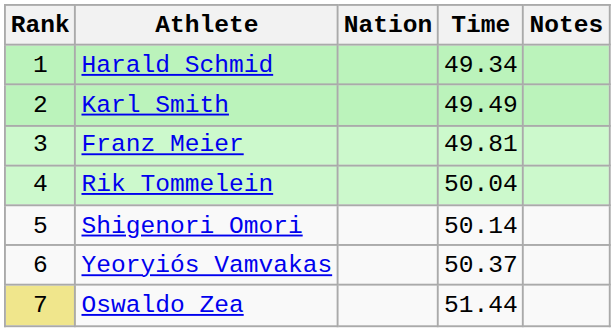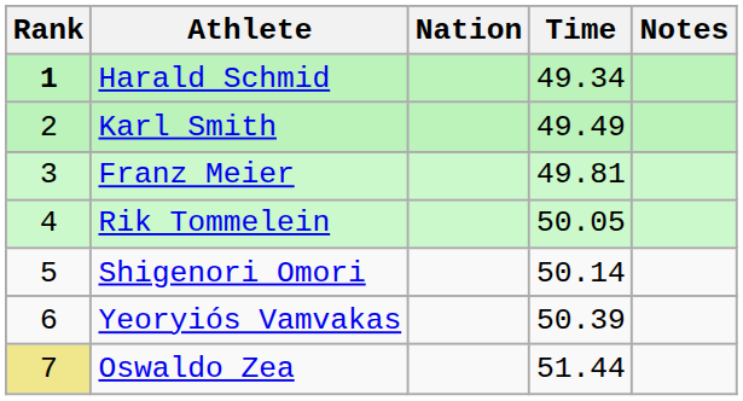Harald Schmid | Rank: normal -> bold
Rik Tommelein | Time: 50.04 -> 50.05
Yeoryiós Vamvakas | Time: 50.37 -> 50.39
